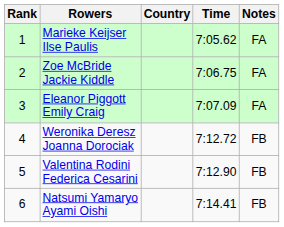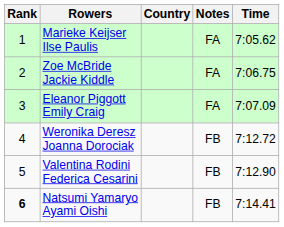columns swapped: Time <-> Notes
Natsumi Yamaryo Ayami Oishi | Rank: normal -> bold
